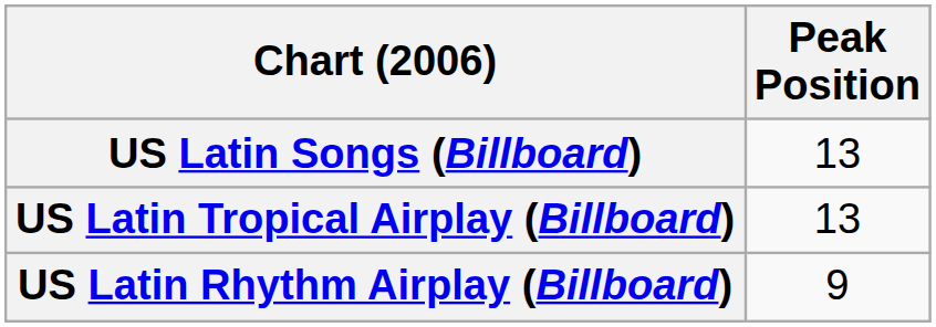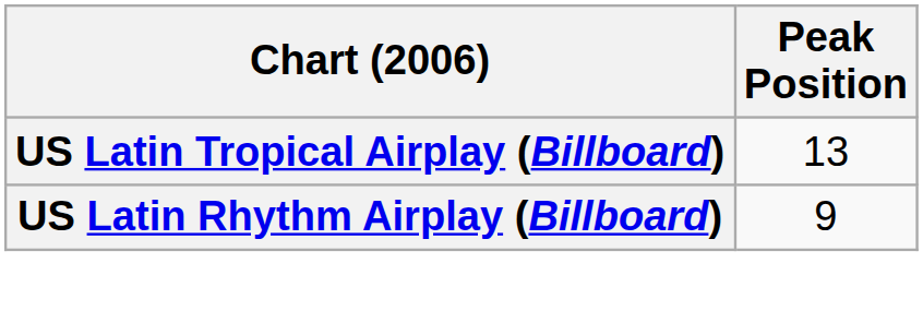- row: US Latin Songs (Billboard) | 13
